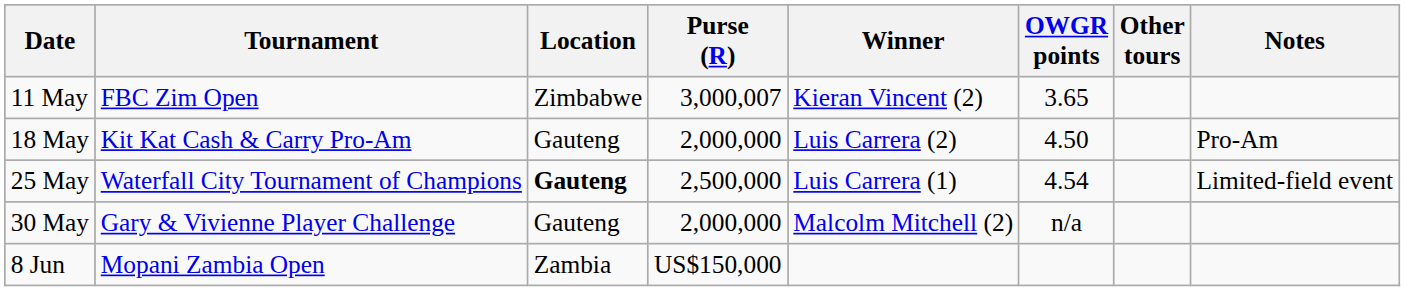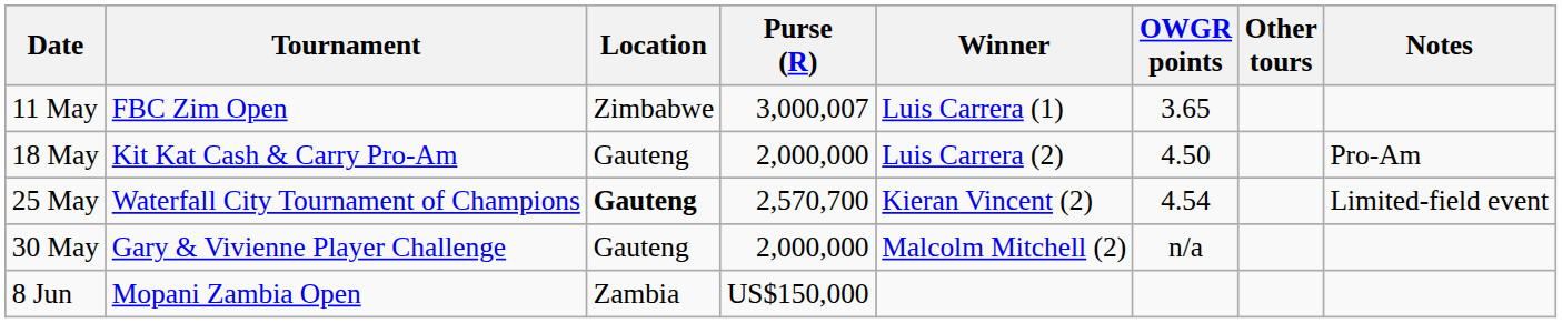11 May | Winner: Kieran Vincent (2) -> Luis Carrera (1)
25 May | Purse (R): 2,500,000 -> 2,570,700
25 May | Winner: Luis Carrera (1) -> Kieran Vincent (2)
